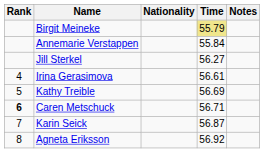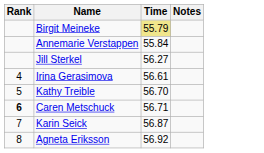- column: Nationality
Kathy Treible | Time: 56.69 -> 56.70
